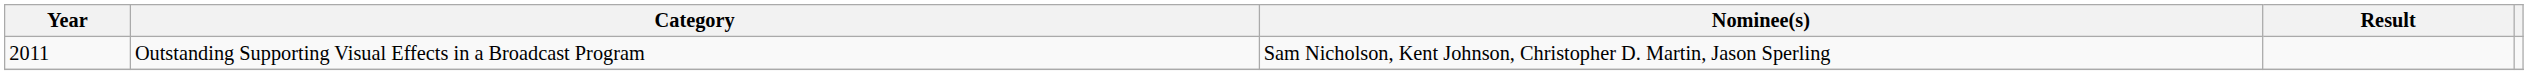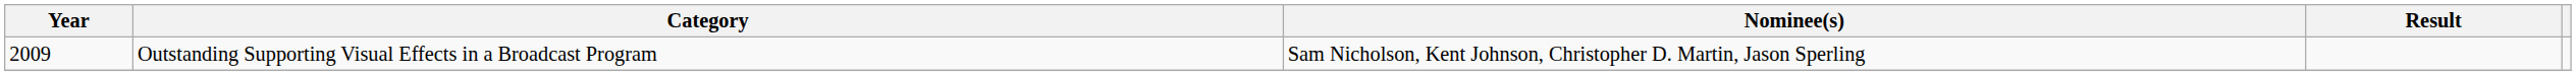Outstanding Supporting Visual Effects in a Broadcast Program | Year: 2011 -> 2009
